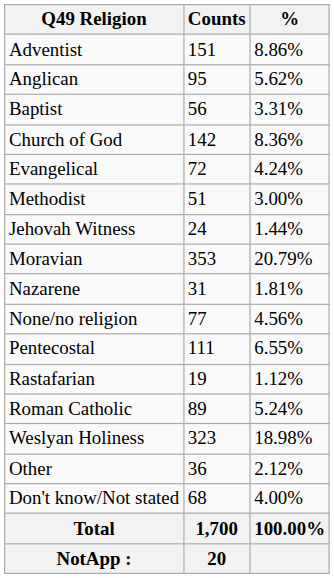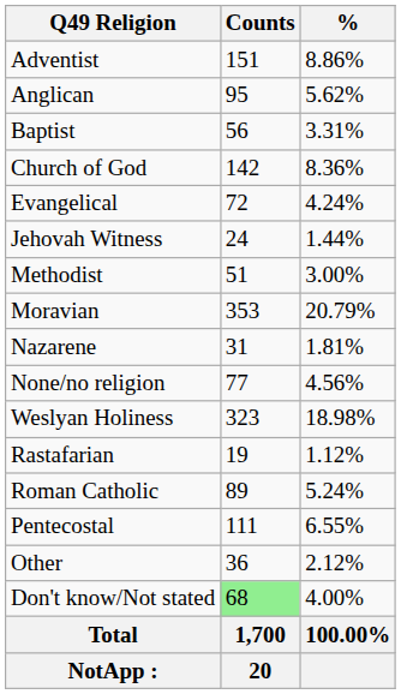rows swapped: Jehovah Witness <-> Methodist
rows swapped: Pentecostal <-> Weslyan Holiness
Don't know/Not stated | Counts: no background -> lightgreen background
